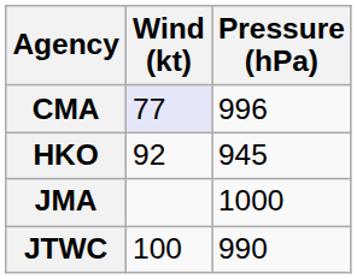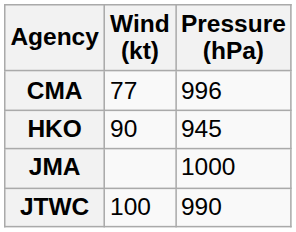CMA | Wind (kt): lavender background -> no background
HKO | Wind (kt): 92 -> 90
